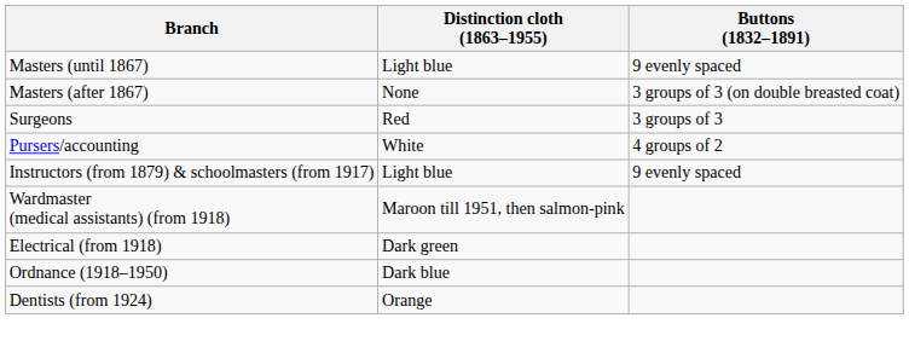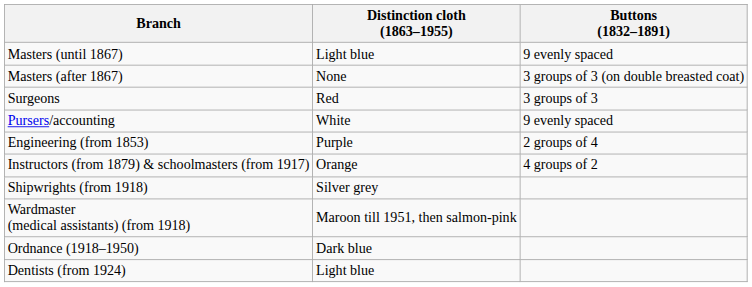Pursers/accounting | Buttons (1832–1891): 4 groups of 2 -> 9 evenly spaced
+ row: Engineering (from 1853) | Purple | 2 groups of 4
Instructors (from 1879) & schoolmasters (from 1917) | Distinction cloth (1863–1955): Light blue -> Orange
Instructors (from 1879) & schoolmasters (from 1917) | Buttons (1832–1891): 9 evenly spaced -> 4 groups of 2
+ row: Shipwrights (from 1918) | Silver grey
- row: Electrical (from 1918) | Dark green
Dentists (from 1924) | Distinction cloth (1863–1955): Orange -> Light blue
